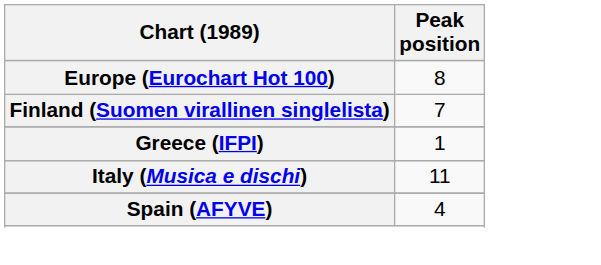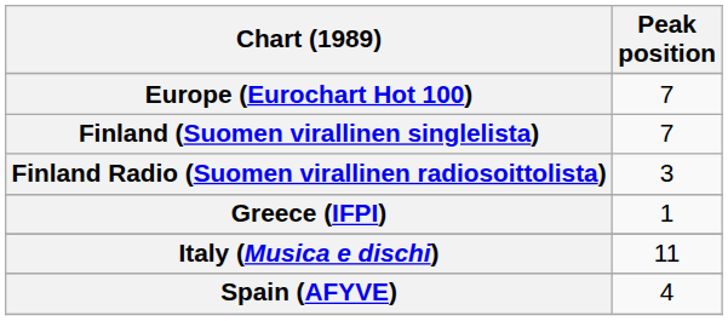Europe (Eurochart Hot 100) | Peak position: 8 -> 7
+ row: Finland Radio (Suomen virallinen radiosoittolista) | 3
